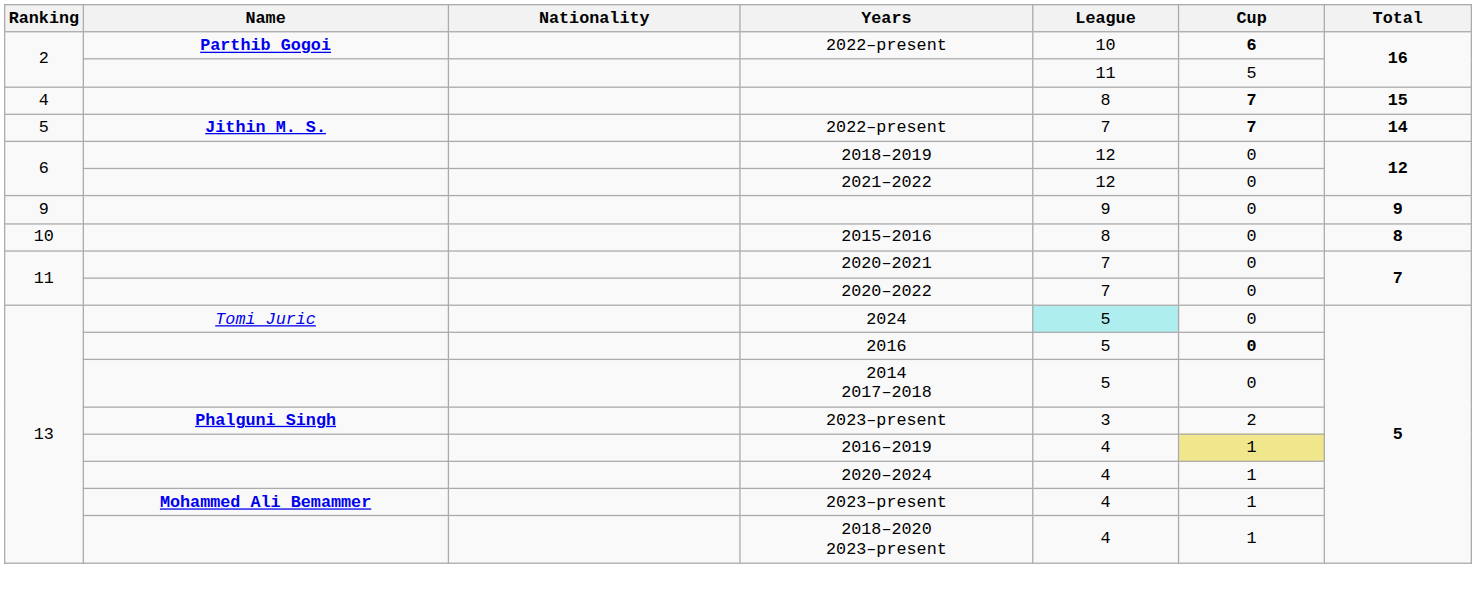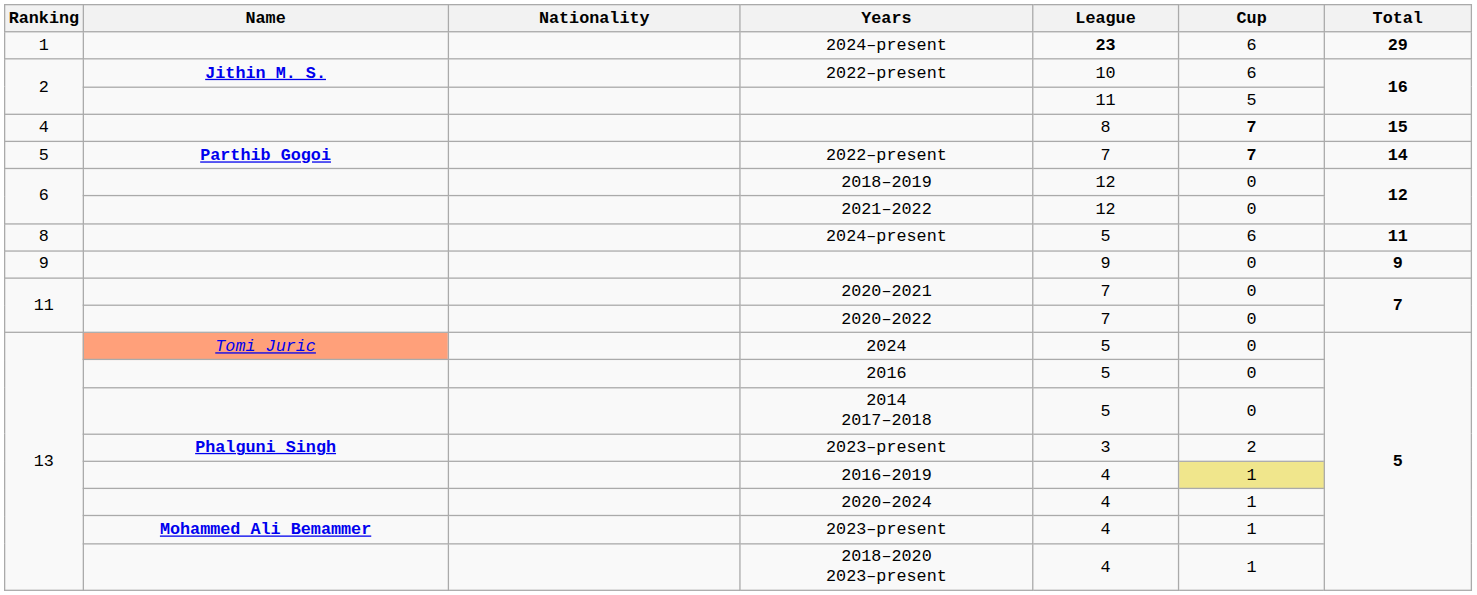+ row: 1 | 2024–present | 23 | 6 | 29
2 / 2022–present | Name: Parthib Gogoi -> Jithin M. S.
2 / 2022–present | Cup: bold -> normal
5 / 2022–present | Name: Jithin M. S. -> Parthib Gogoi
+ row: 8 | 2024–present | 5 | 6 | 11
- row: 10 | 2015–2016 | 8 | 0 | 8
2024 | Name: no background -> lightsalmon background
2024 | League: paleturquoise background -> no background
2016 | Cup: bold -> normal
